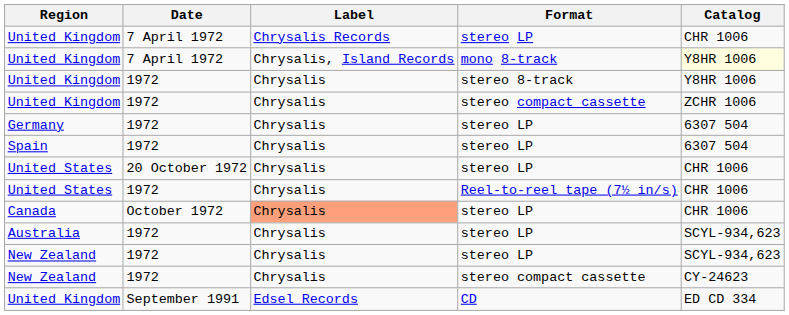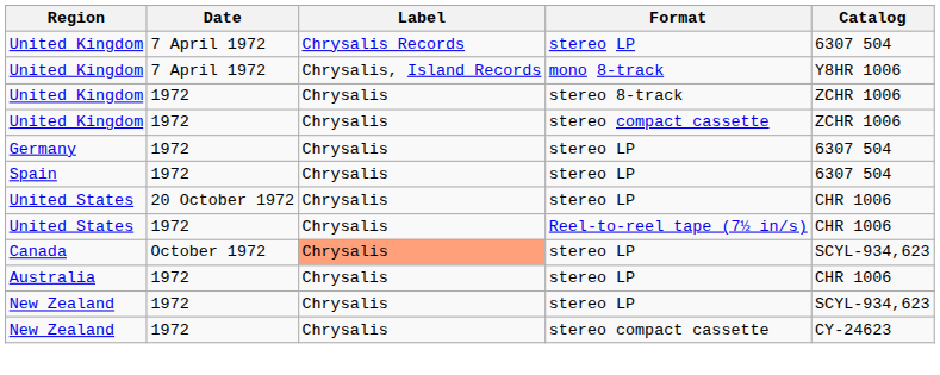United Kingdom / stereo LP | Catalog: CHR 1006 -> 6307 504
United Kingdom / mono 8-track | Catalog: lightyellow background -> no background
United Kingdom / stereo 8-track | Catalog: Y8HR 1006 -> ZCHR 1006
Canada | Catalog: CHR 1006 -> SCYL-934,623
Australia | Catalog: SCYL-934,623 -> CHR 1006
- row: United Kingdom | September 1991 | Edsel Records | CD | ED CD 334
